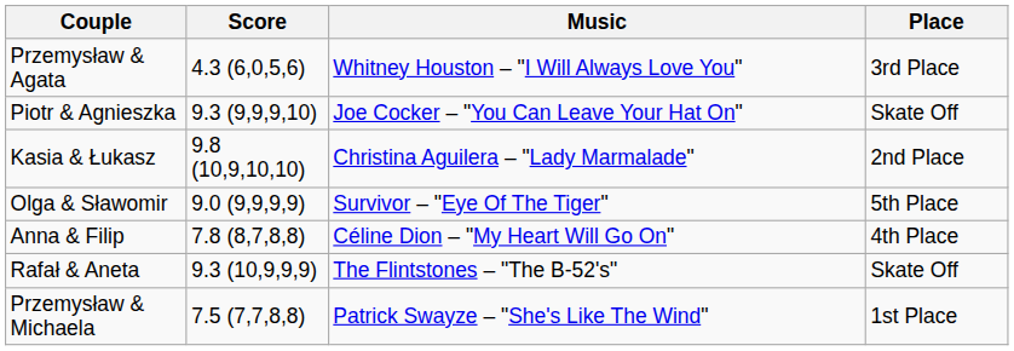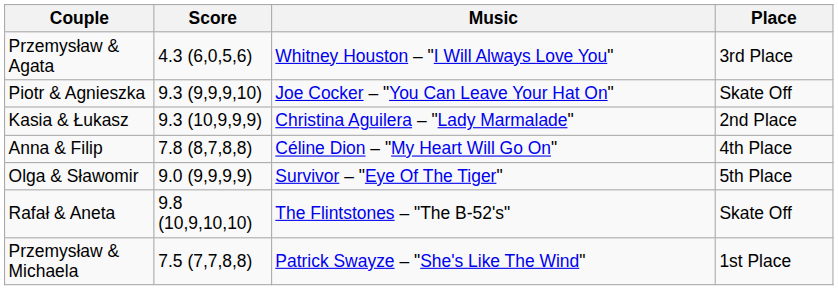Kasia & Łukasz | Score: 9.8 (10,9,10,10) -> 9.3 (10,9,9,9)
rows swapped: Anna & Filip <-> Olga & Sławomir
Rafał & Aneta | Score: 9.3 (10,9,9,9) -> 9.8 (10,9,10,10)
